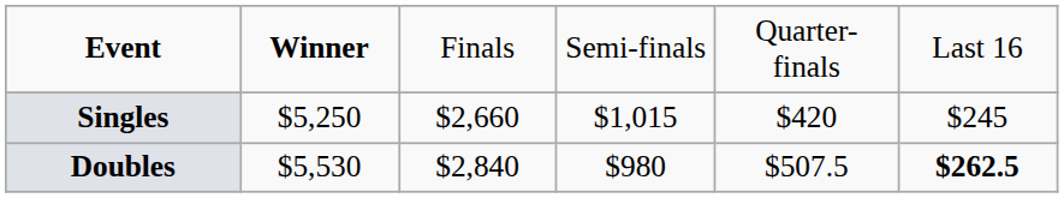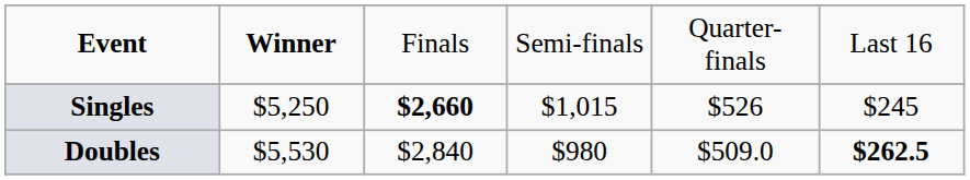Singles | column 3: normal -> bold
Singles | column 5: $420 -> $526
Doubles | column 5: $507.5 -> $509.0
